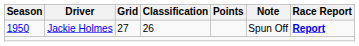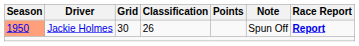Jackie Holmes | Season: no background -> lightsalmon background
Jackie Holmes | Grid: 27 -> 30
